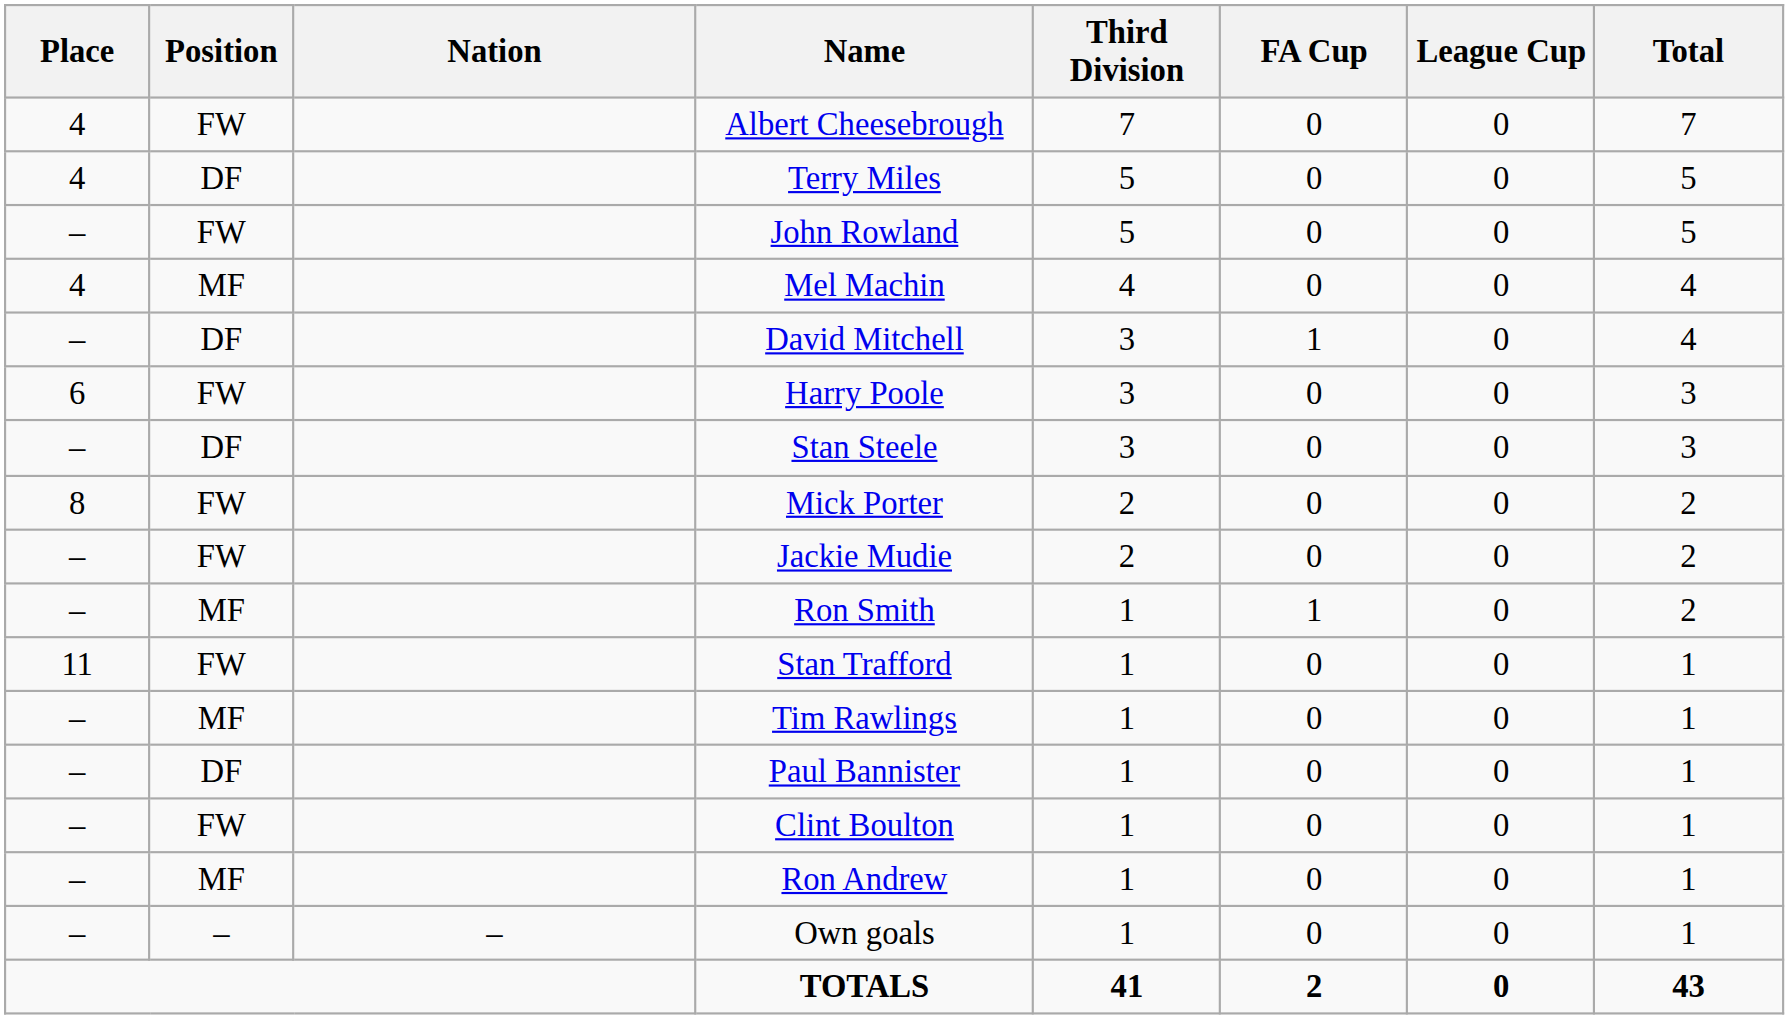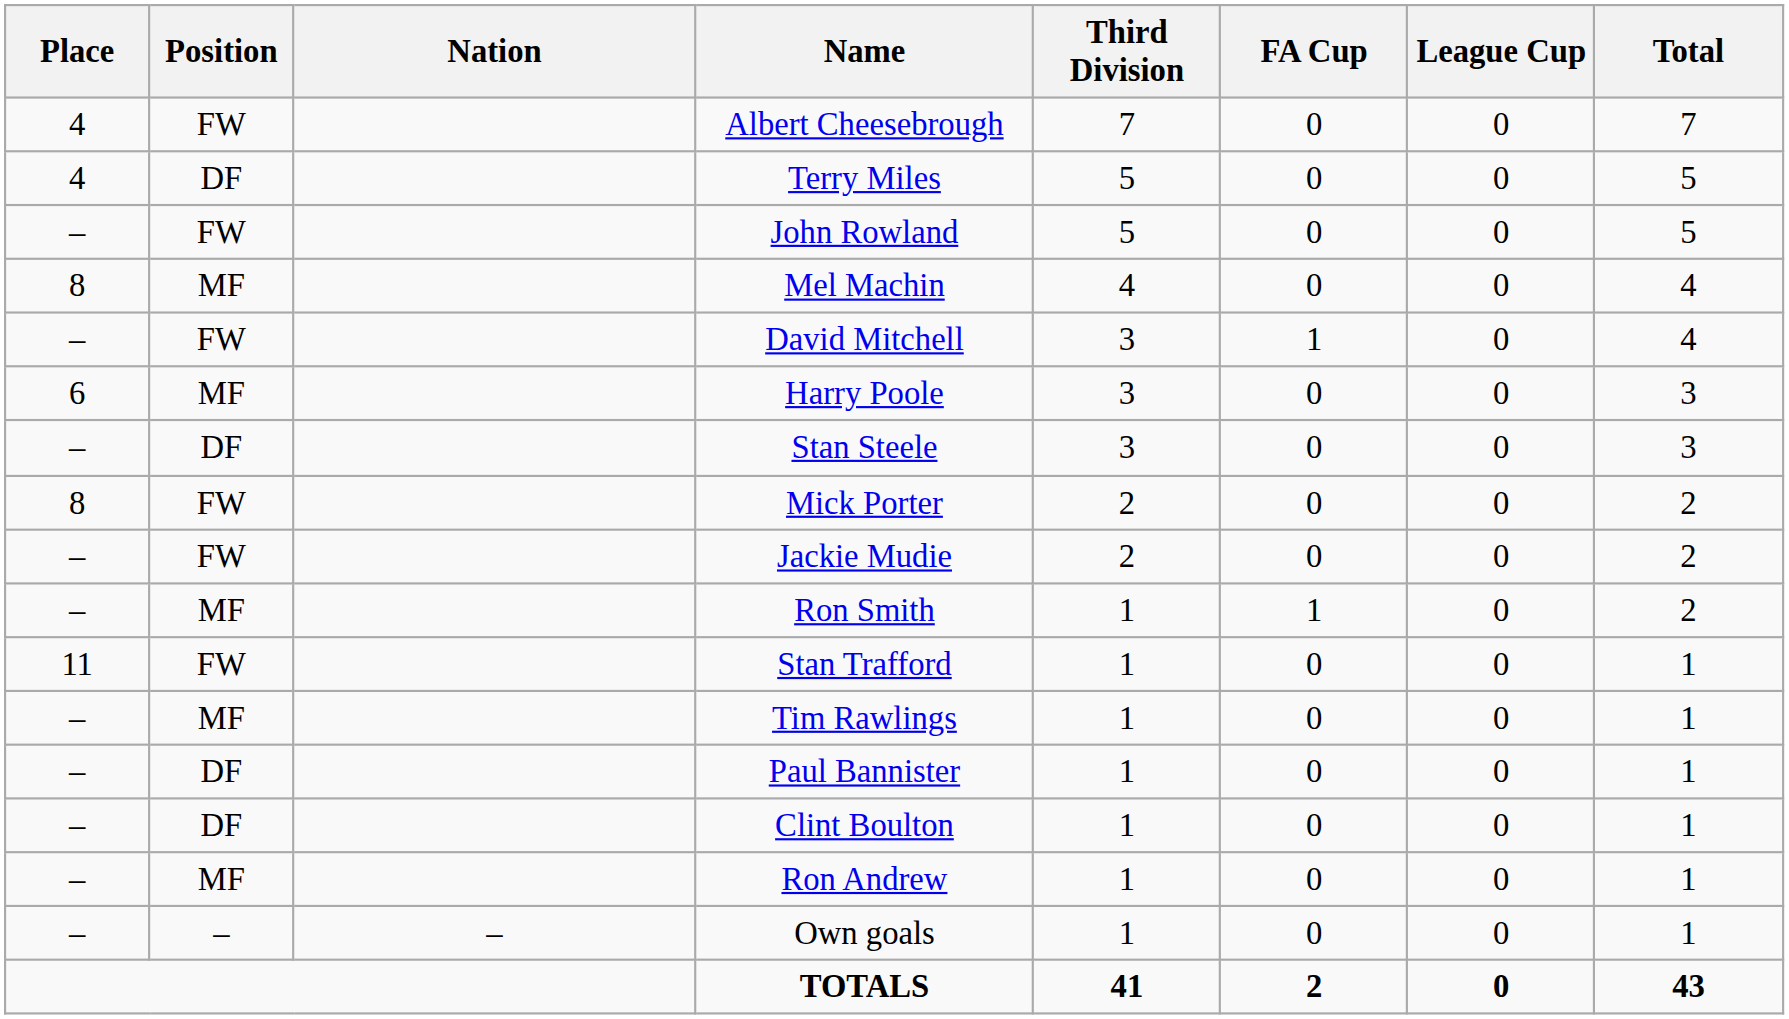Mel Machin | Place: 4 -> 8
David Mitchell | Position: DF -> FW
Harry Poole | Position: FW -> MF
Clint Boulton | Position: FW -> DF
